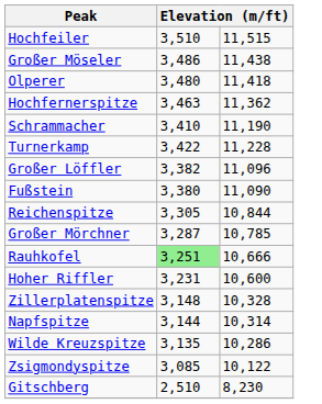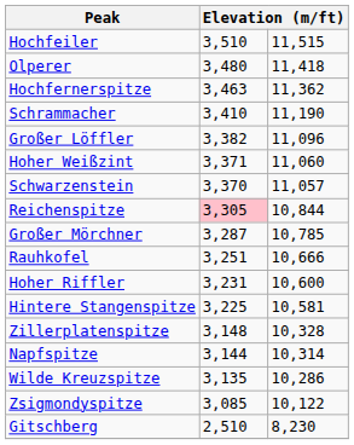- row: Großer Möseler | 3,486 | 11,438
- row: Turnerkamp | 3,422 | 11,228
- row: Fußstein | 3,380 | 11,090
+ row: Hoher Weißzint | 3,371 | 11,060
+ row: Schwarzenstein | 3,370 | 11,057
Reichenspitze | column 2: no background -> pink background
Rauhkofel | column 2: lightgreen background -> no background
+ row: Hintere Stangenspitze | 3,225 | 10,581
